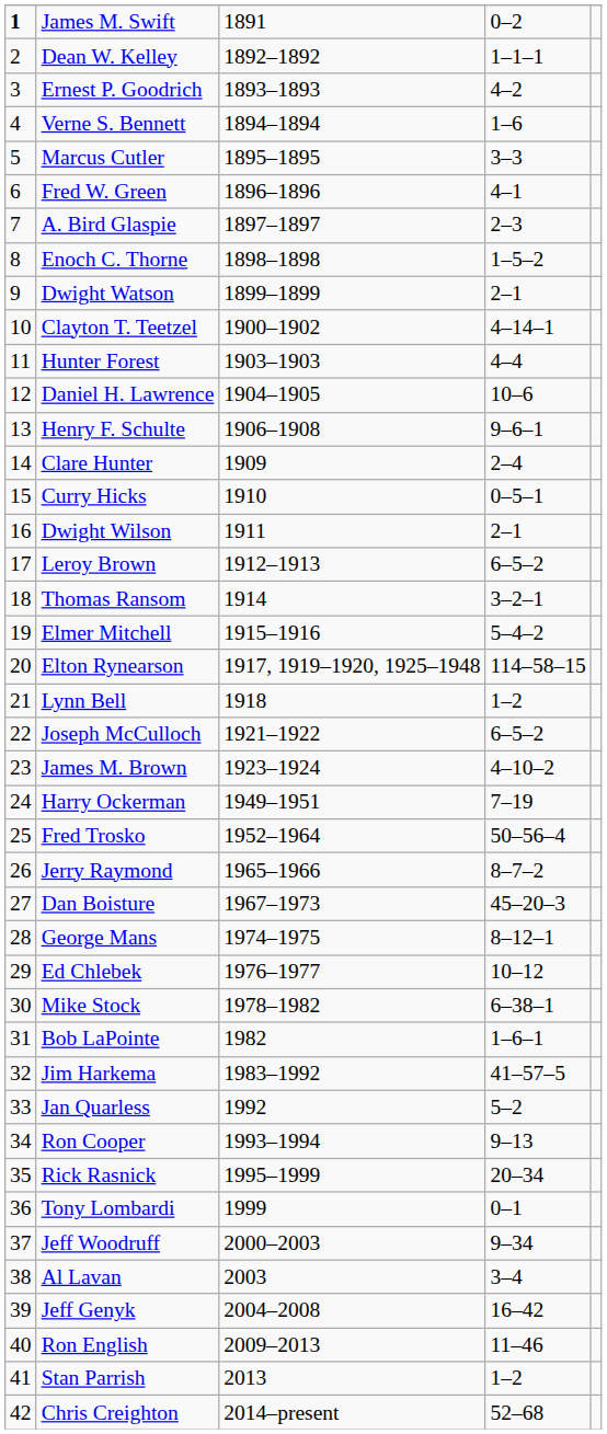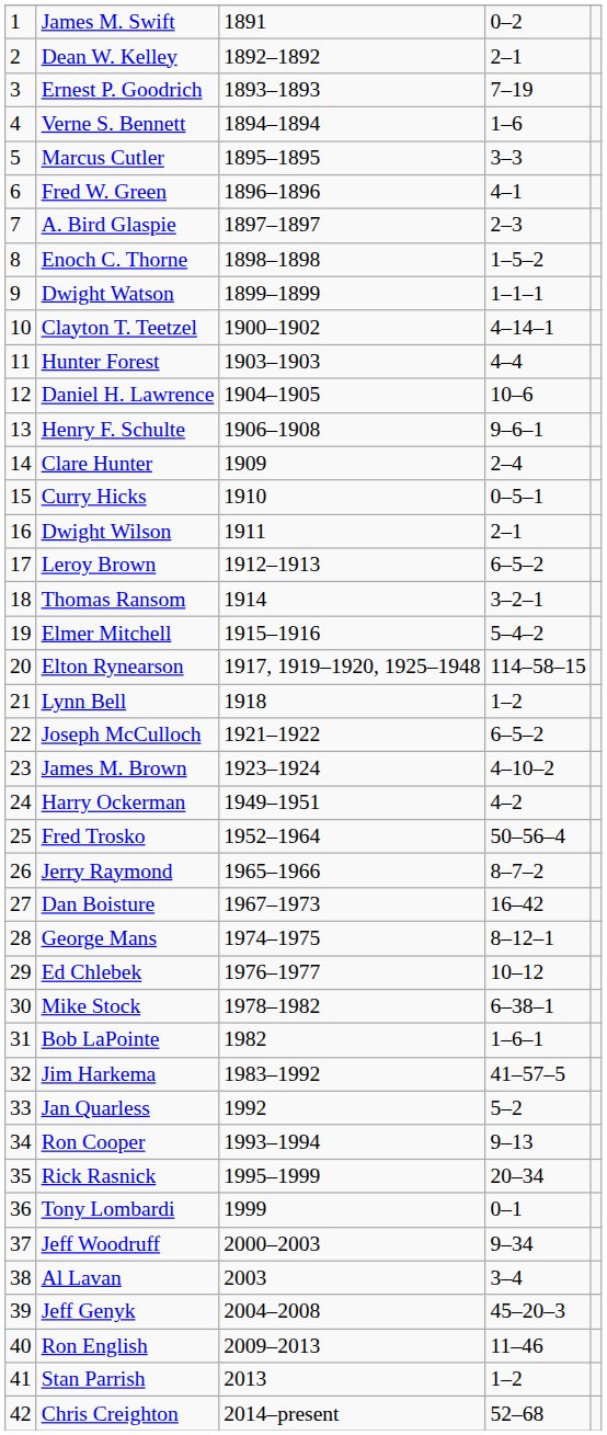James M. Swift | column 1: bold -> normal
Dean W. Kelley | column 4: 1–1–1 -> 2–1
Ernest P. Goodrich | column 4: 4–2 -> 7–19
Dwight Watson | column 4: 2–1 -> 1–1–1
Harry Ockerman | column 4: 7–19 -> 4–2
Dan Boisture | column 4: 45–20–3 -> 16–42
Jeff Genyk | column 4: 16–42 -> 45–20–3
